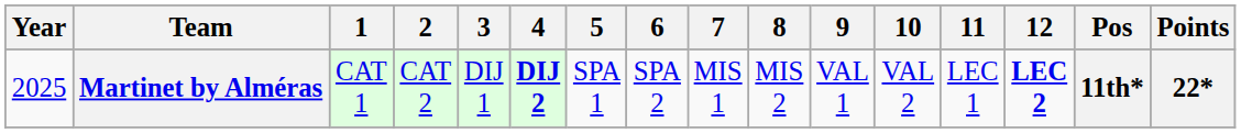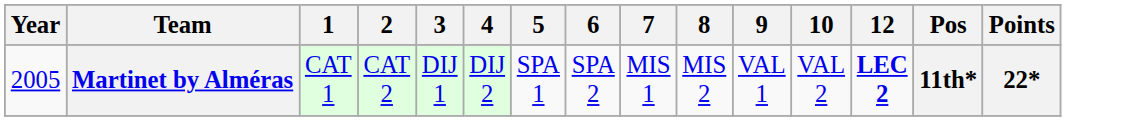- column: 11 | LEC 1
Martinet by Alméras | Year: 2025 -> 2005
Martinet by Alméras | 4: bold -> normal
